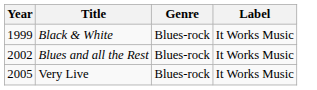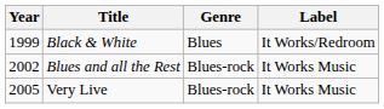Black & White | Genre: Blues-rock -> Blues
Black & White | Label: It Works Music -> It Works/Redroom
